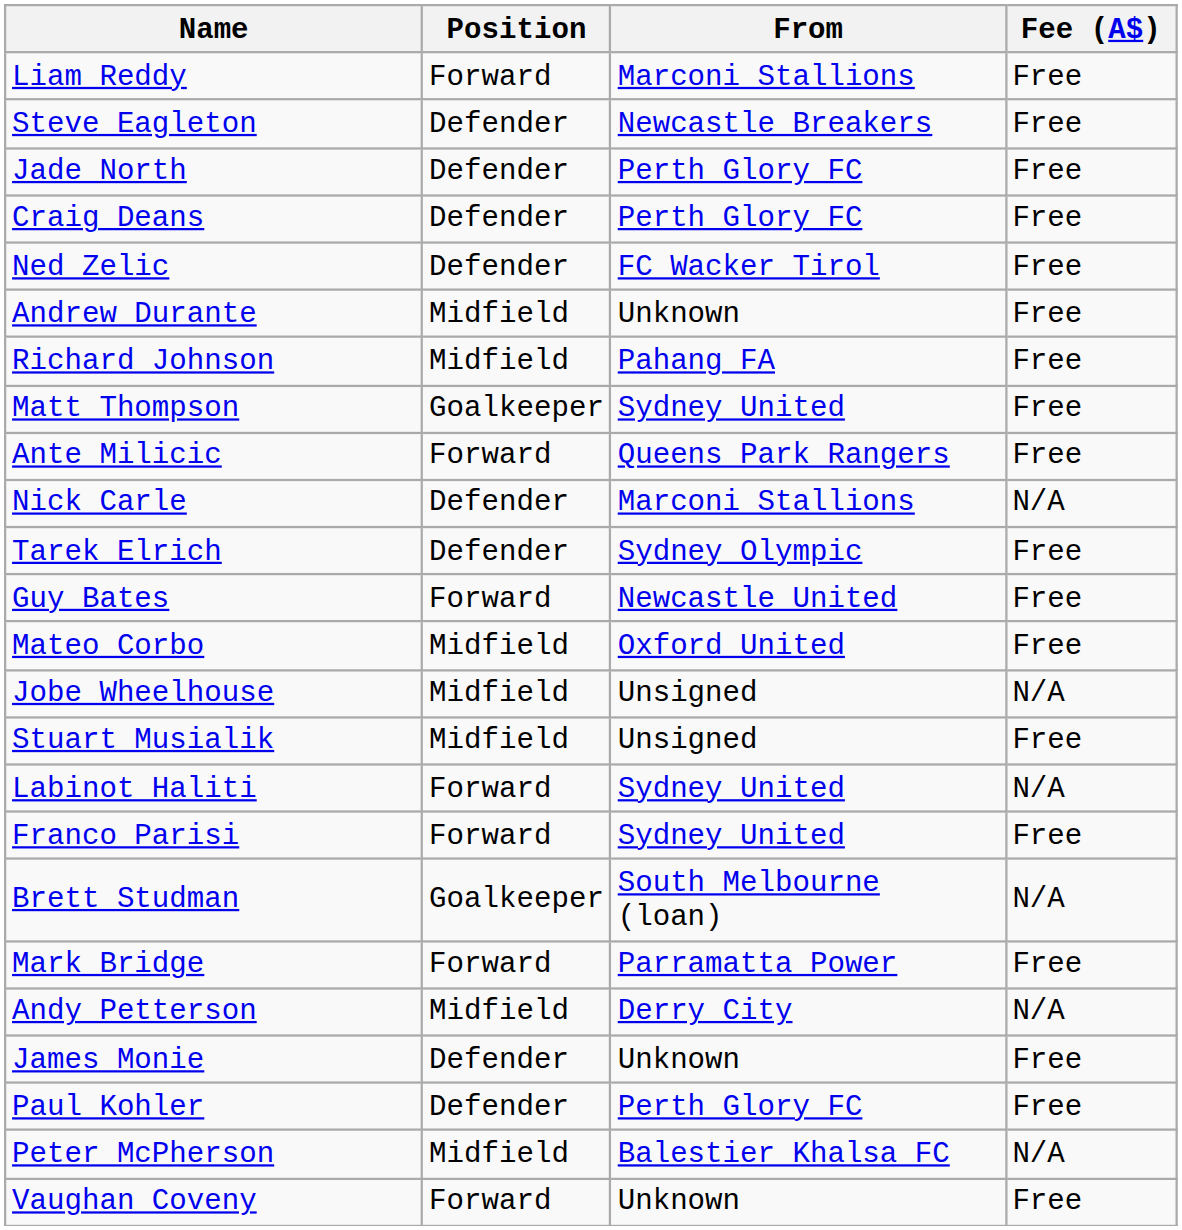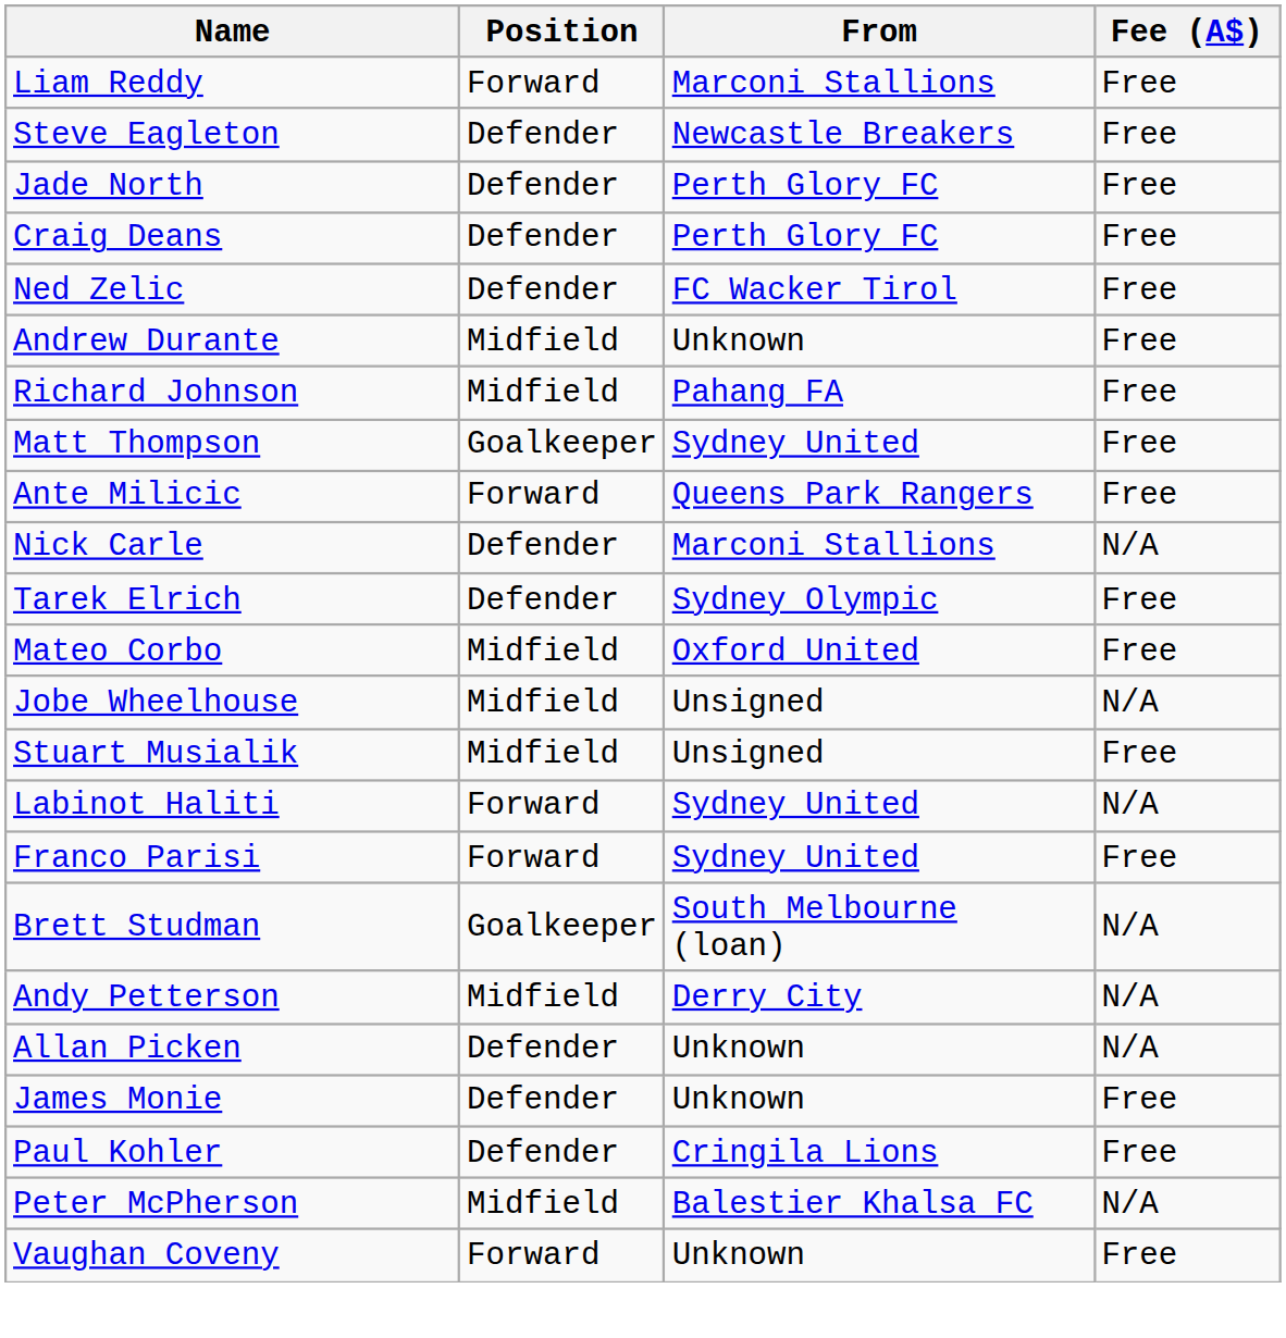- row: Guy Bates | Forward | Newcastle United | Free
- row: Mark Bridge | Forward | Parramatta Power | Free
+ row: Allan Picken | Defender | Unknown | N/A
Paul Kohler | From: Perth Glory FC -> Cringila Lions
